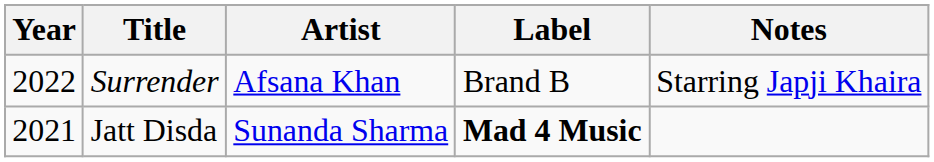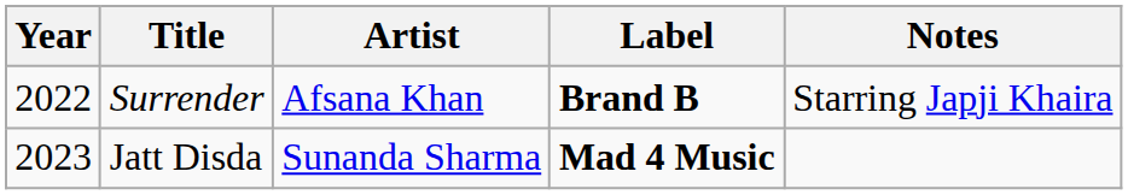Surrender | Label: normal -> bold
Jatt Disda | Year: 2021 -> 2023
